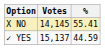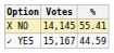✓ YES | Votes: 15,137 -> 15,167
